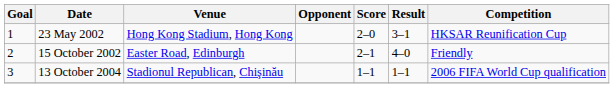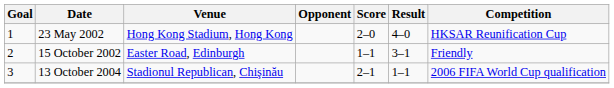23 May 2002 | Result: 3–1 -> 4–0
15 October 2002 | Score: 2–1 -> 1–1
15 October 2002 | Result: 4–0 -> 3–1
13 October 2004 | Score: 1–1 -> 2–1
